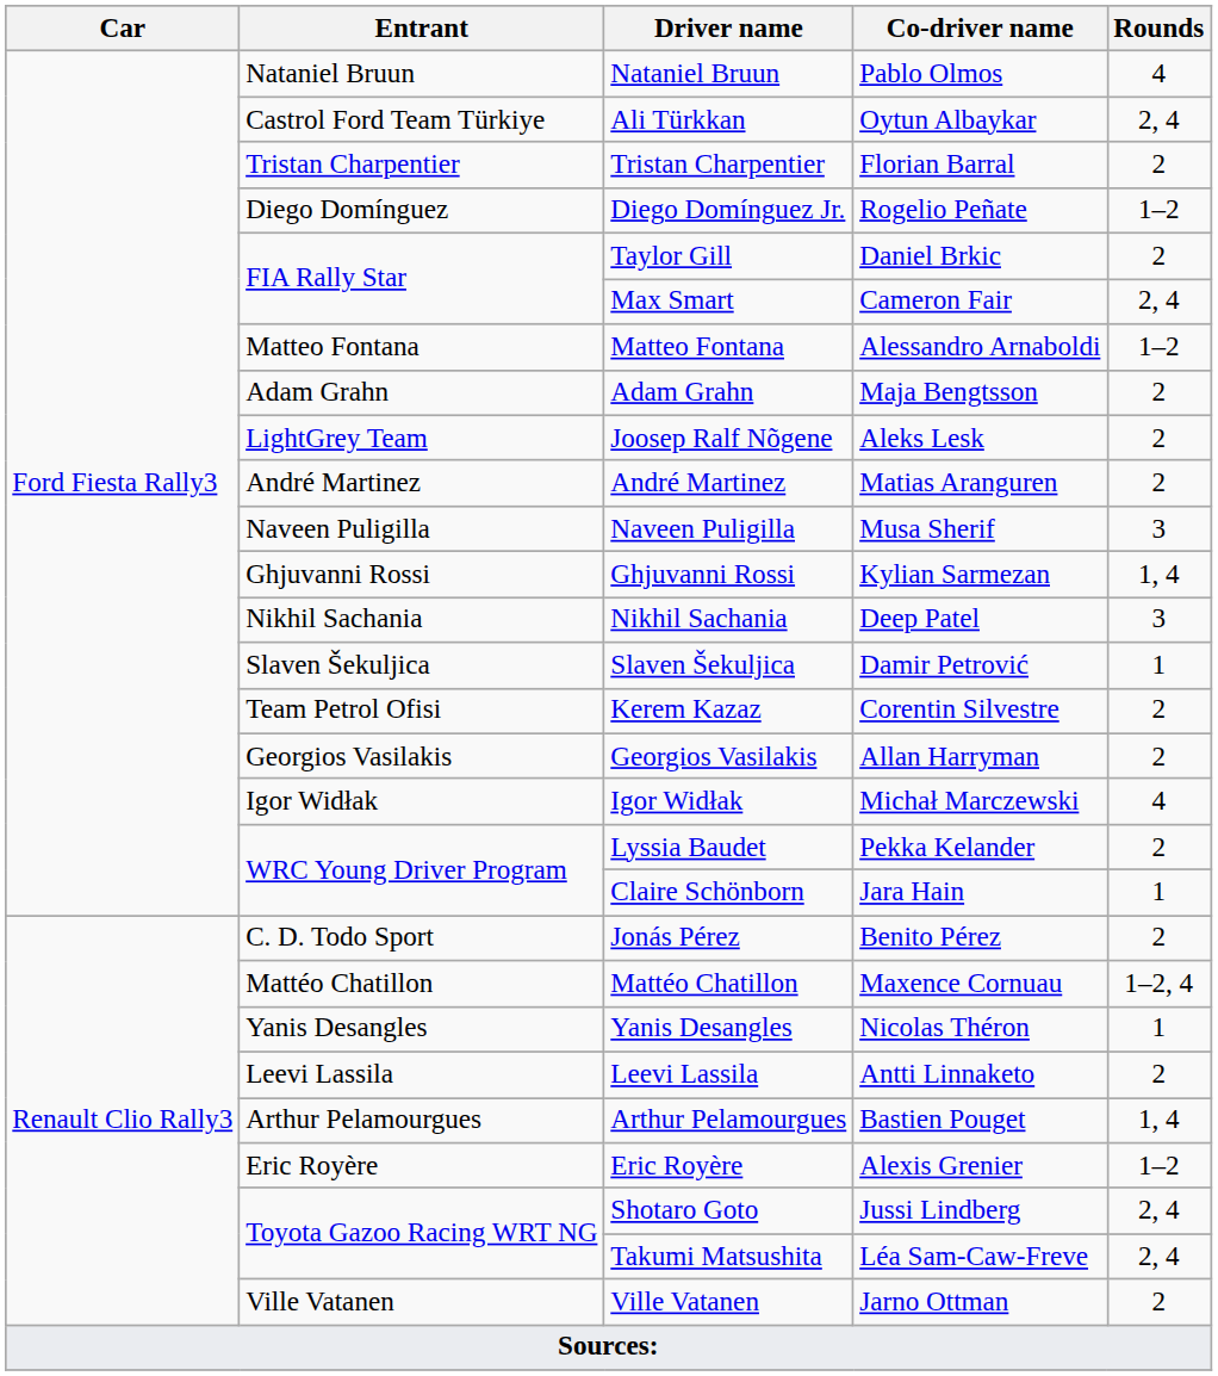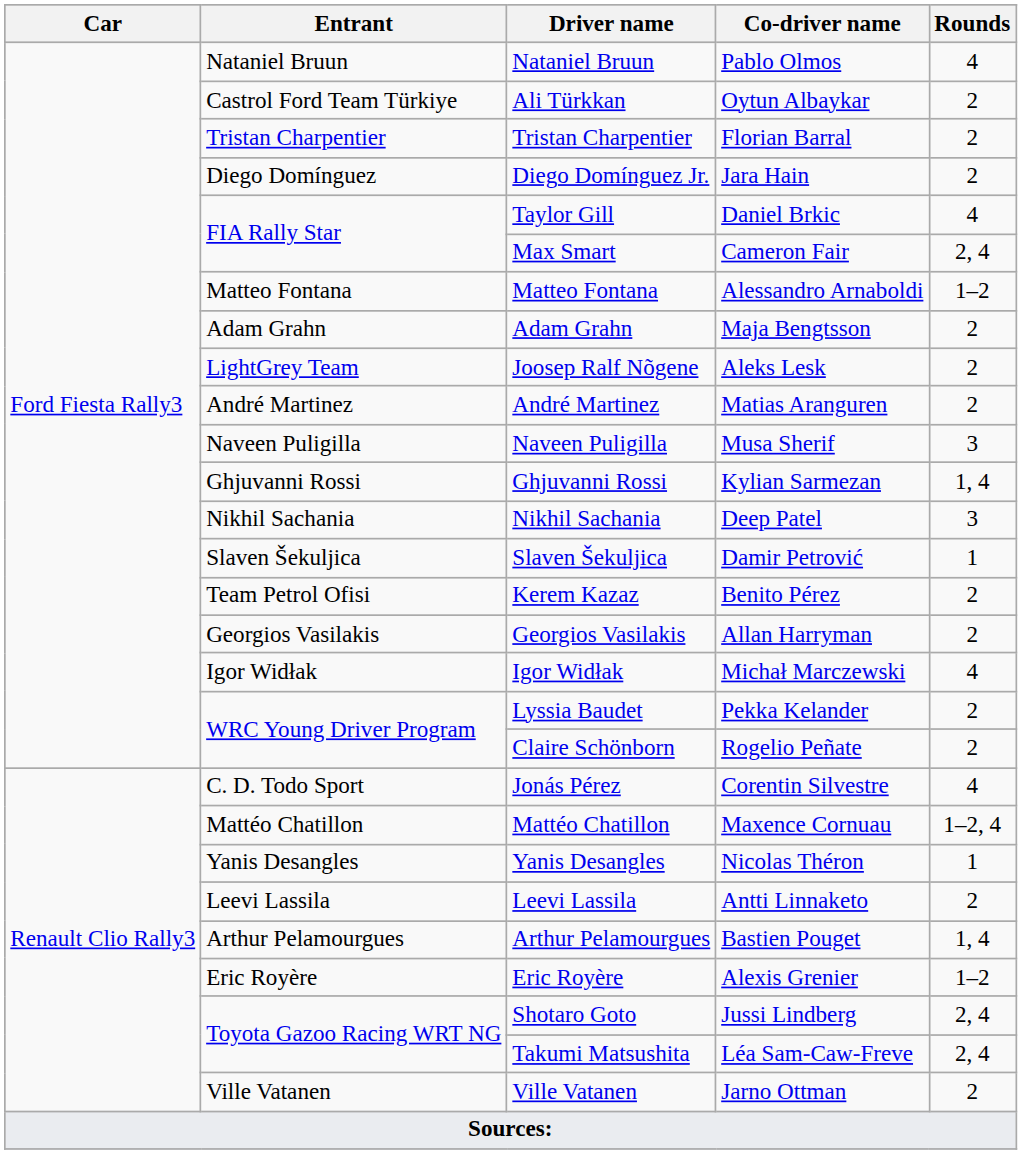Ali Türkkan | Rounds: 2, 4 -> 2
Diego Domínguez Jr. | Co-driver name: Rogelio Peñate -> Jara Hain
Diego Domínguez Jr. | Rounds: 1–2 -> 2
Taylor Gill | Rounds: 2 -> 4
Kerem Kazaz | Co-driver name: Corentin Silvestre -> Benito Pérez
Claire Schönborn | Co-driver name: Jara Hain -> Rogelio Peñate
Claire Schönborn | Rounds: 1 -> 2
Jonás Pérez | Co-driver name: Benito Pérez -> Corentin Silvestre
Jonás Pérez | Rounds: 2 -> 4
